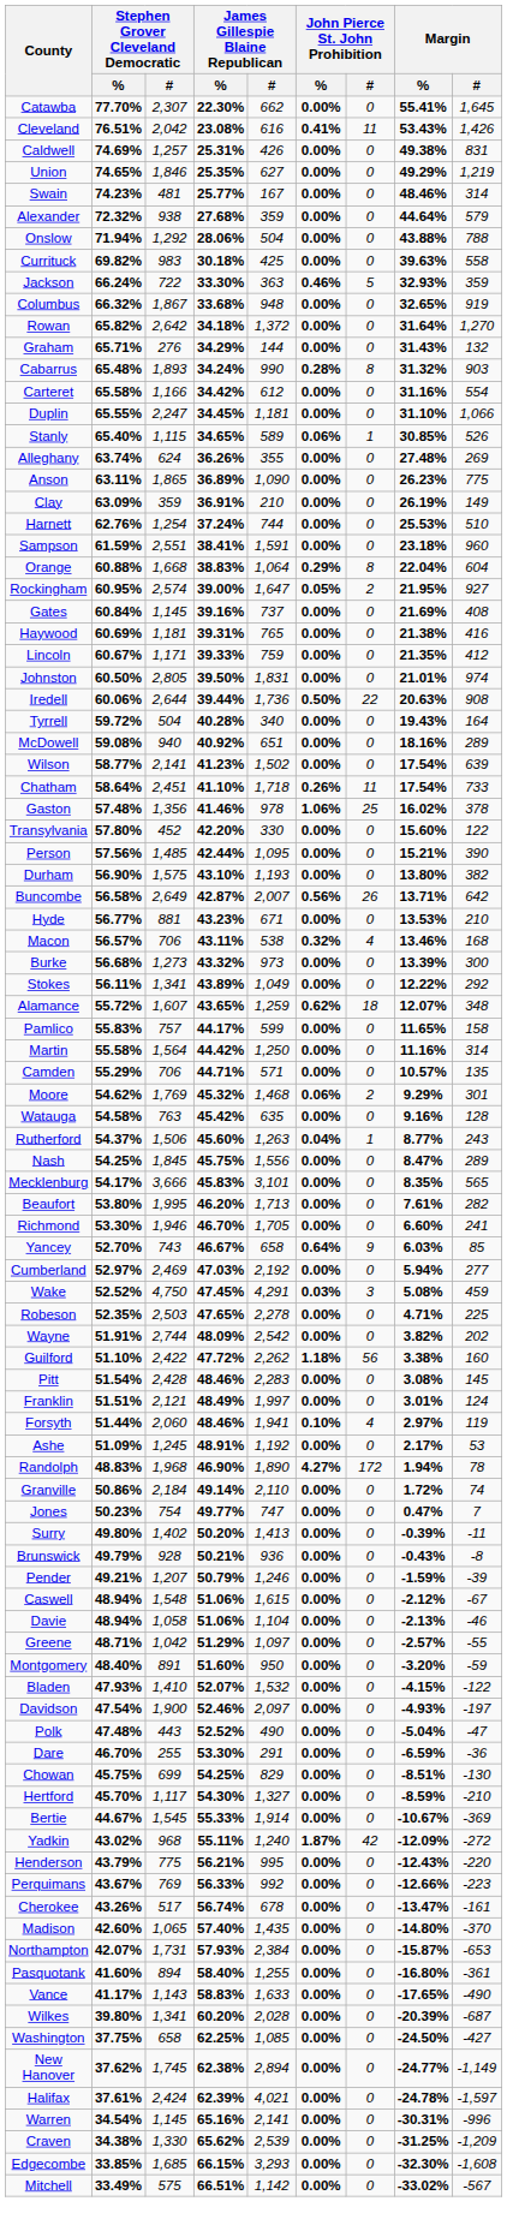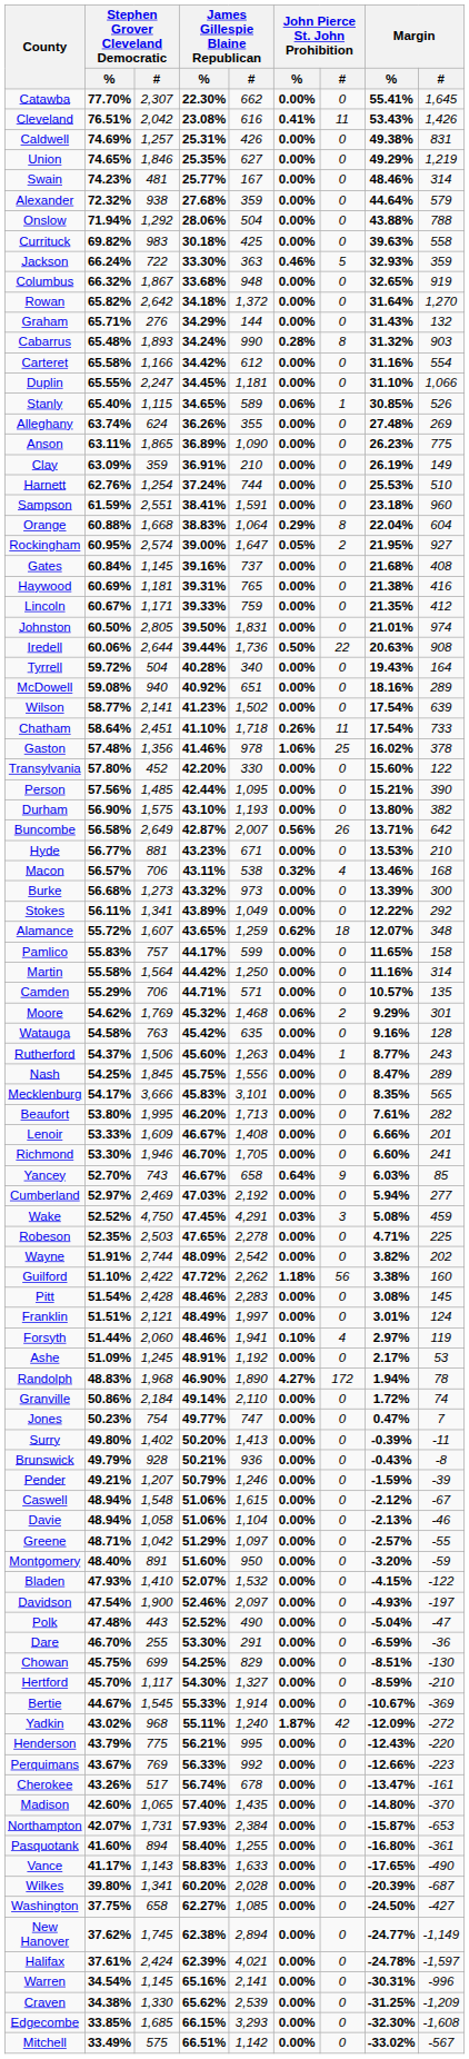Gates | Margin / %: 21.69% -> 21.68%
+ row: Lenoir | 53.33% | 1,609 | 46.67% | 1,408 | 0.00% | 0 | 6.66% | 201
Washington | James Gillespie Blaine Republican / %: 62.25% -> 62.27%
